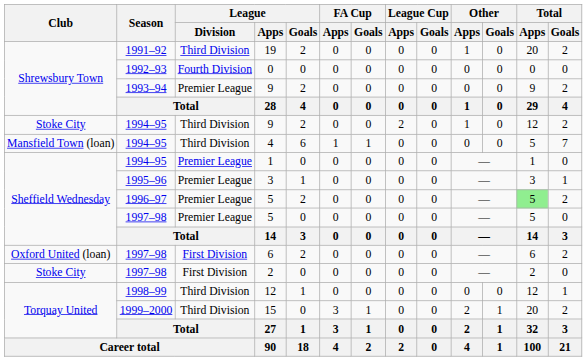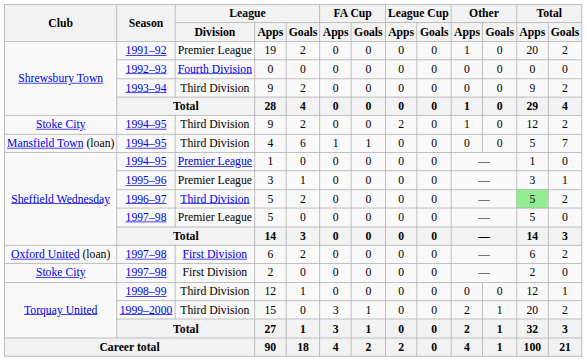19 | League / Division: Third Division -> Premier League
1993–94 / 9 | League / Division: Premier League -> Third Division
1996–97 / 5 | League / Division: Premier League -> Third Division
